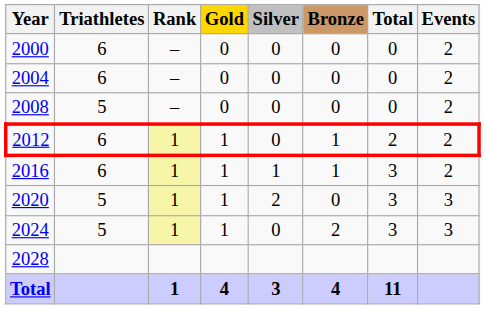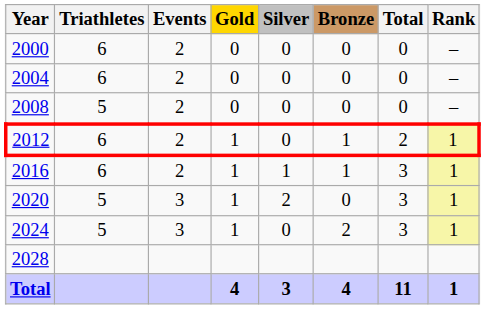columns swapped: Events <-> Rank
